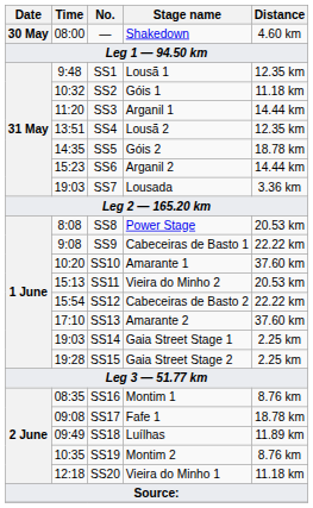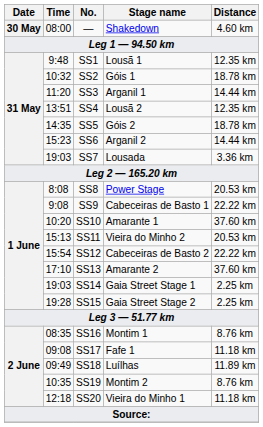SS2 | Distance: 11.18 km -> 18.78 km
SS17 | Distance: 18.78 km -> 11.18 km
